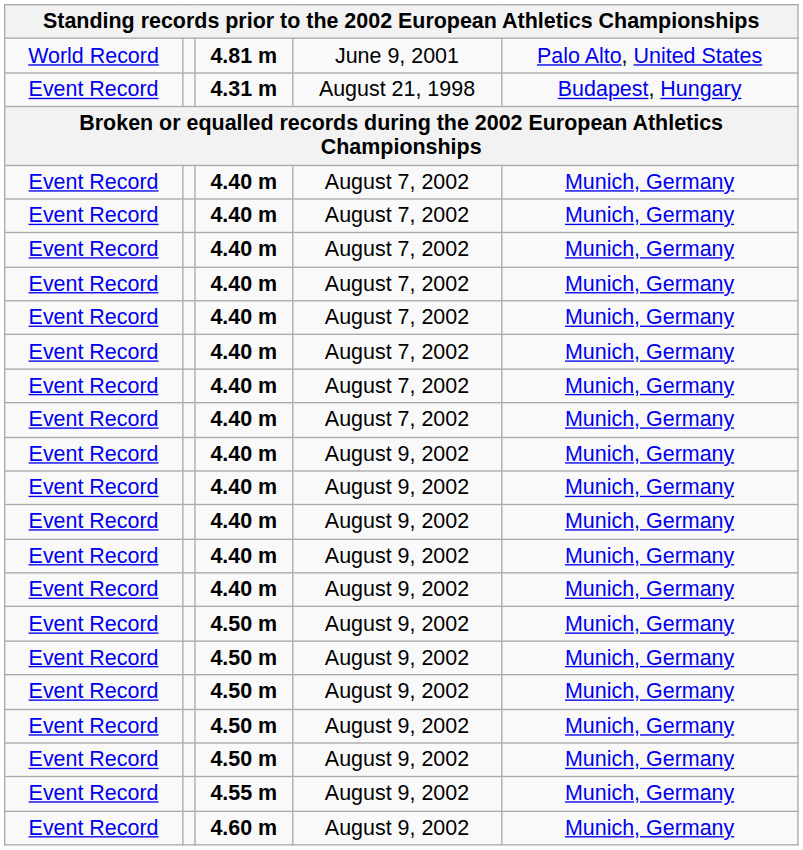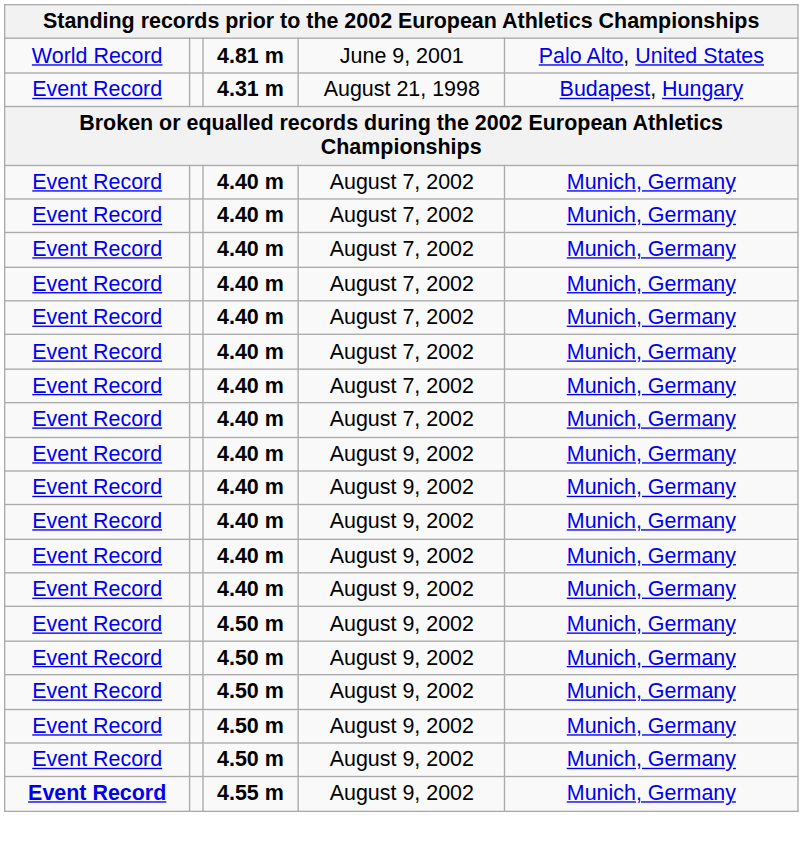4.55 m | column 1: normal -> bold
- row: Event Record | 4.60 m | August 9, 2002 | Munich, Germany
